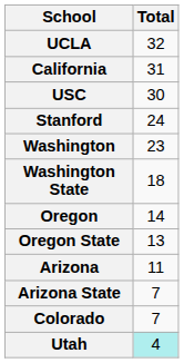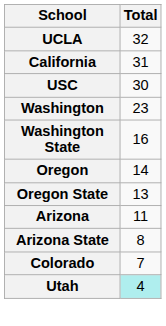- row: Stanford | 24
Washington State | Total: 18 -> 16
Arizona State | Total: 7 -> 8
